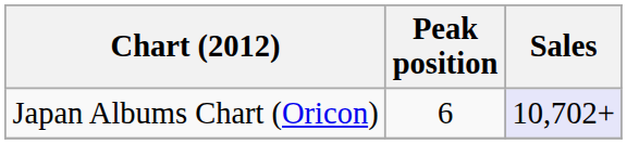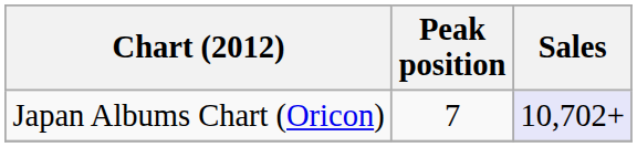Japan Albums Chart (Oricon) | Peak position: 6 -> 7
